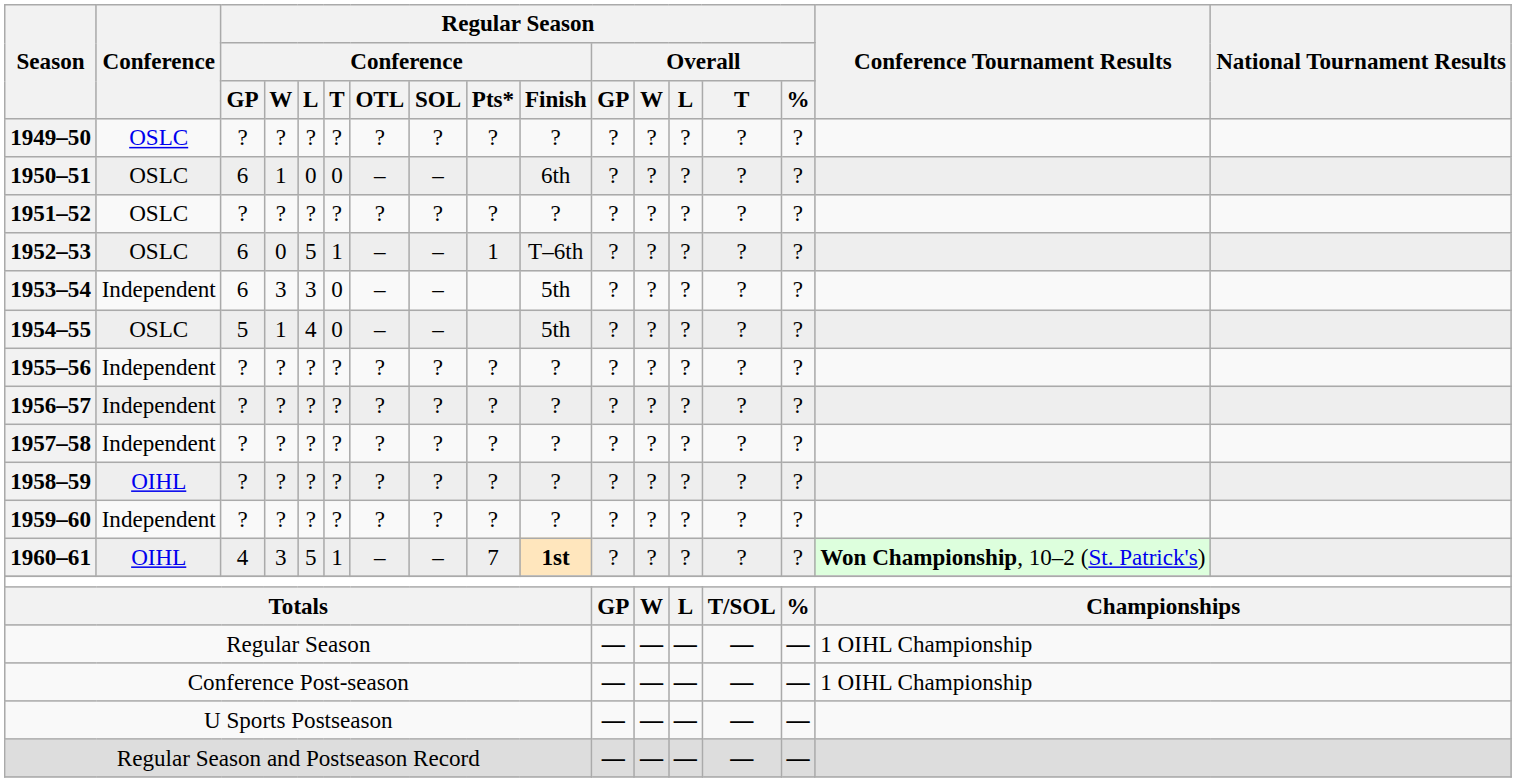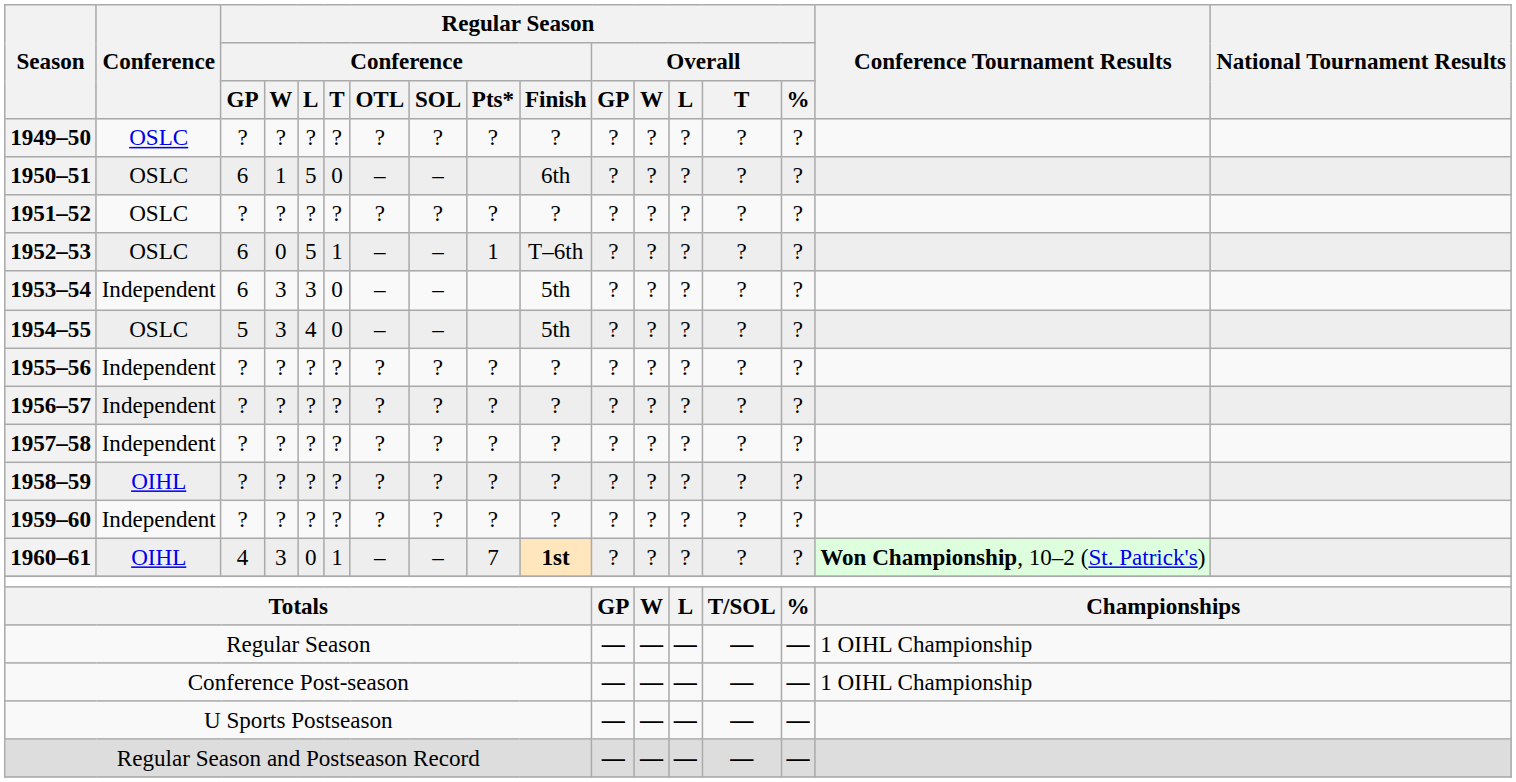1950–51 | Regular Season / Conference / L: 0 -> 5
1954–55 | Regular Season / Conference / W: 1 -> 3
1960–61 | Regular Season / Conference / L: 5 -> 0
